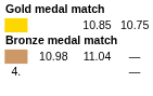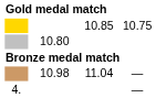+ row: 10.80
